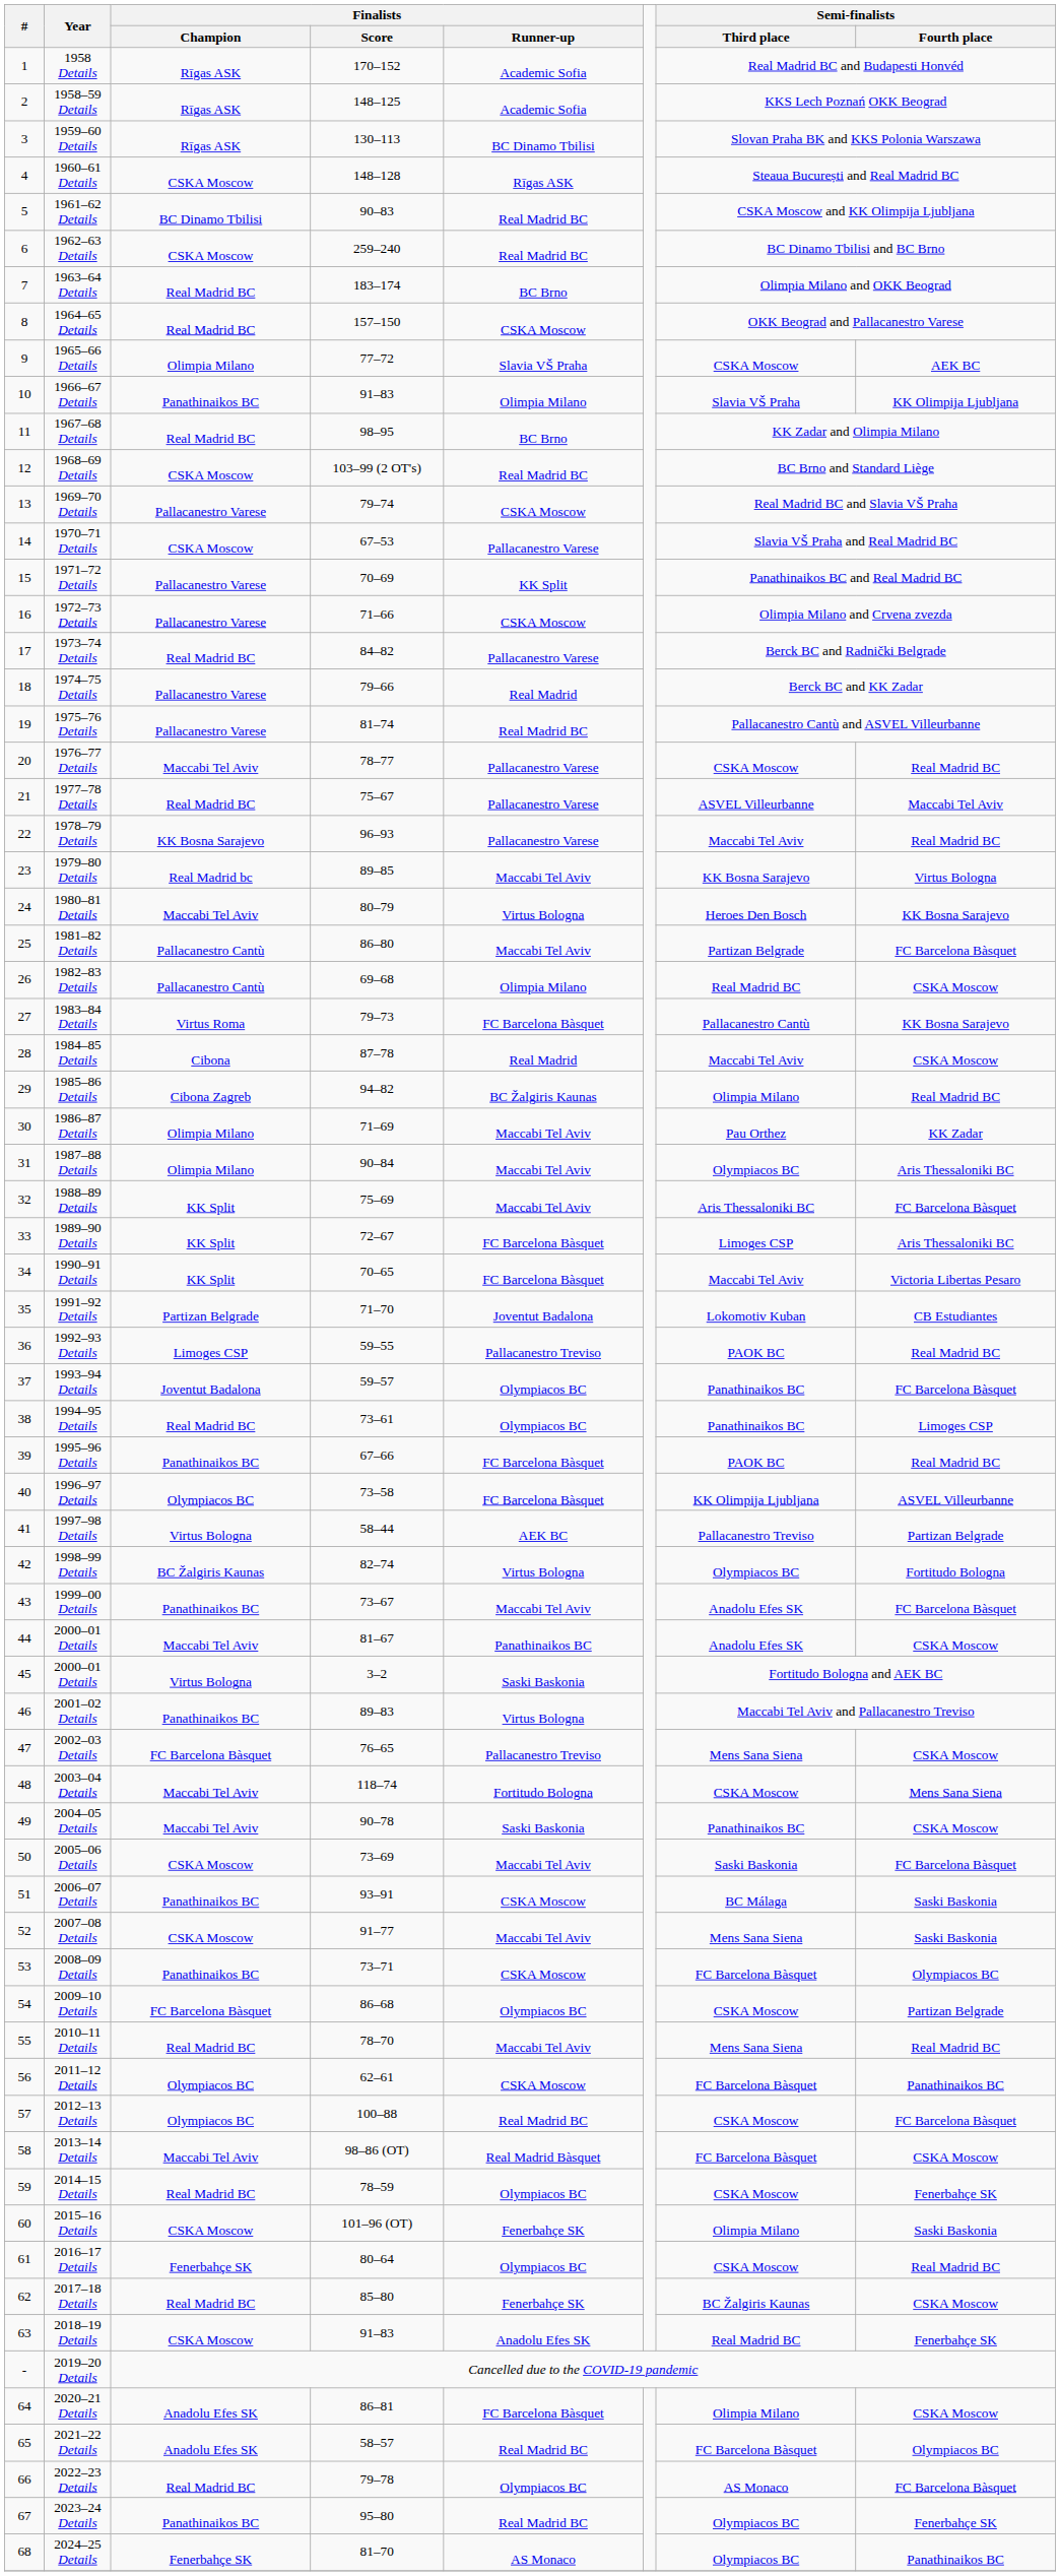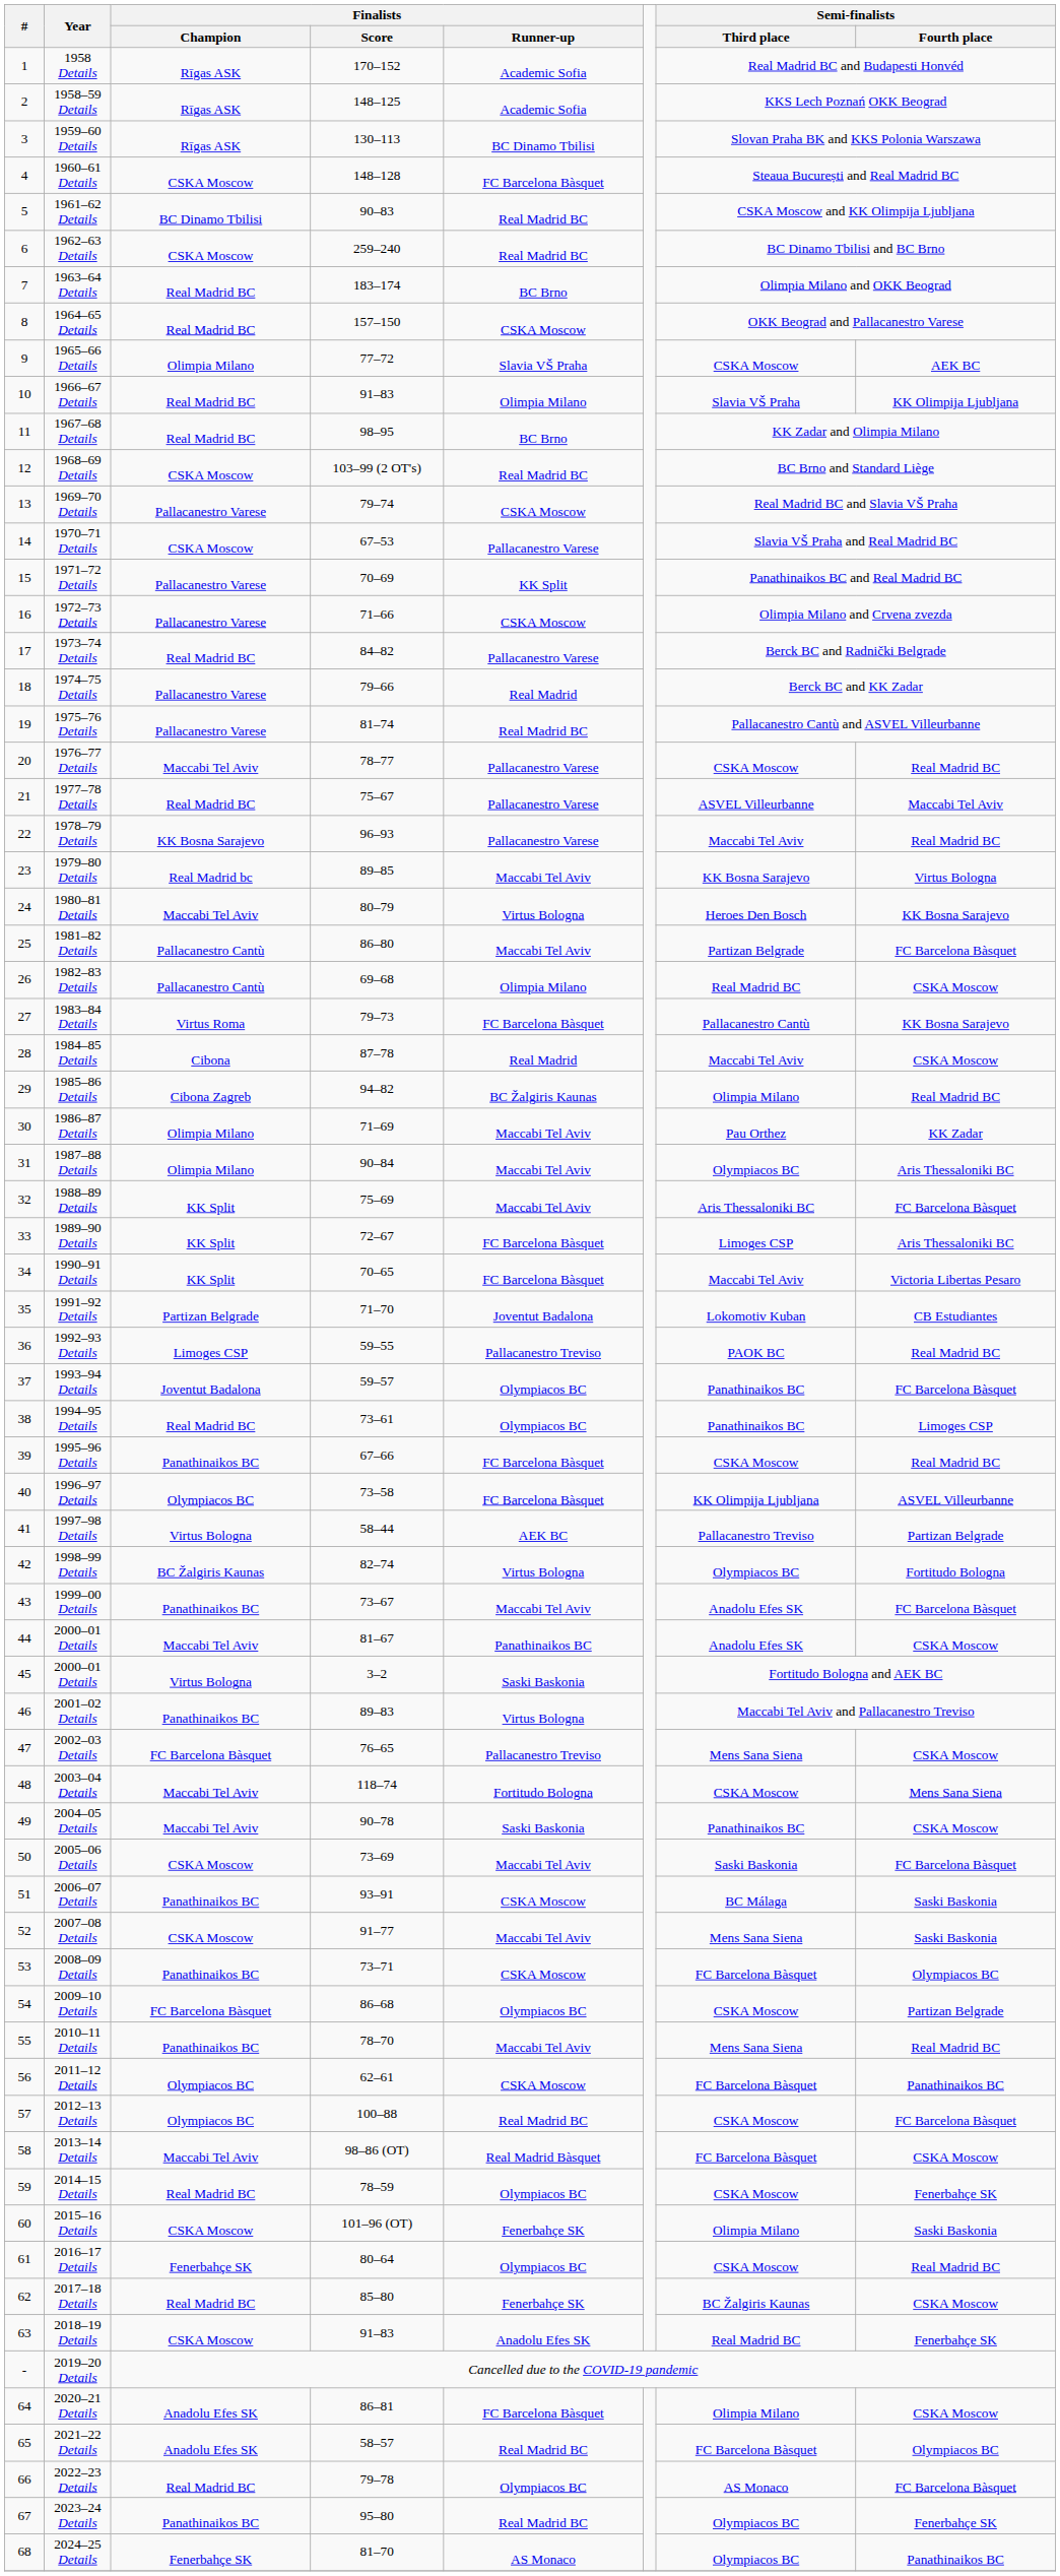1960–61 Details | Finalists / Runner-up: Rīgas ASK -> FC Barcelona Bàsquet
1966–67 Details | Finalists / Champion: Panathinaikos BC -> Real Madrid BC
1995–96 Details | Semi-finalists / Third place: PAOK BC -> CSKA Moscow
2010–11 Details | Finalists / Champion: Real Madrid BC -> Panathinaikos BC
